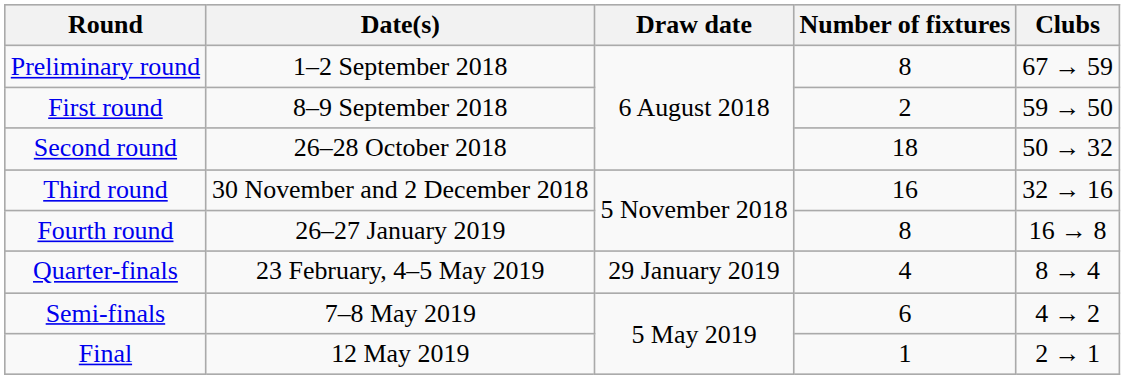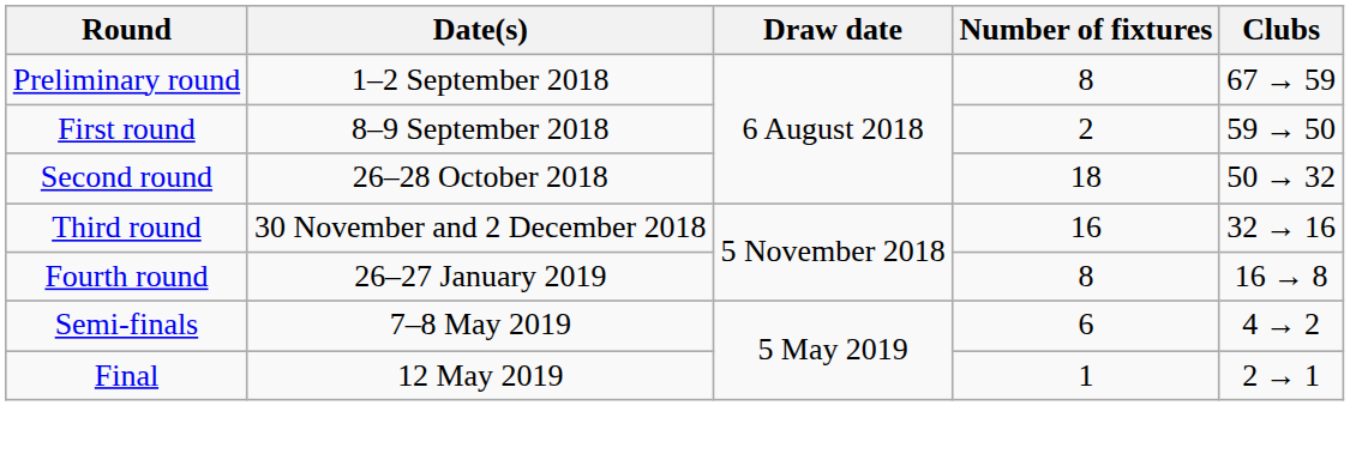- row: Quarter-finals | 23 February, 4–5 May 2019 | 29 January 2019 | 4 | 8 → 4
